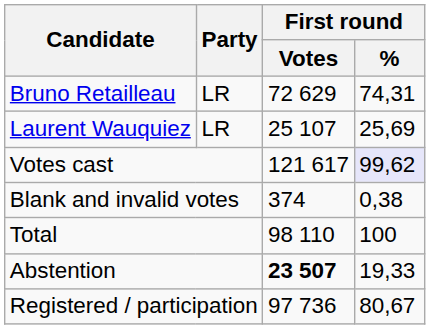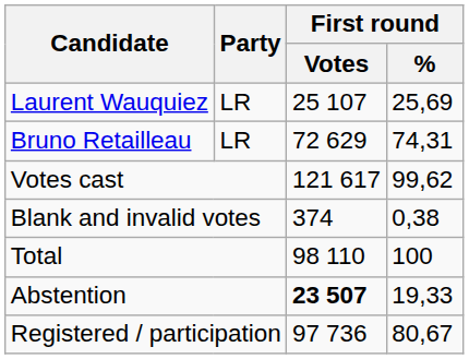rows swapped: Bruno Retailleau <-> Laurent Wauquiez
Votes cast | First round / %: lavender background -> no background
